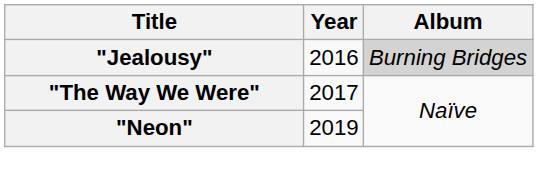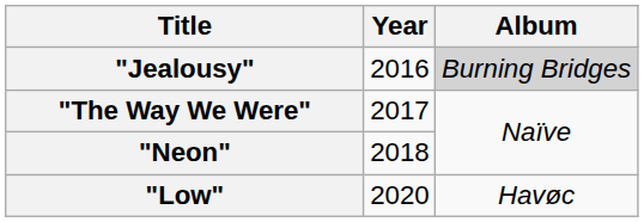"Neon" | Year: 2019 -> 2018
+ row: "Low" | 2020 | Havøc
